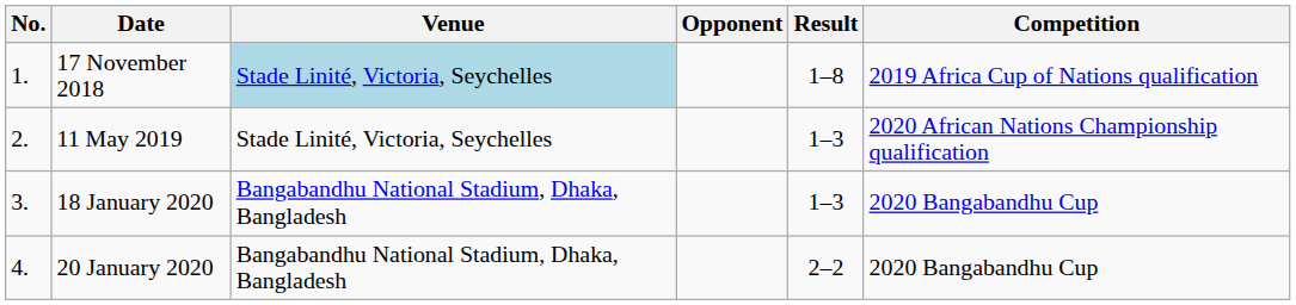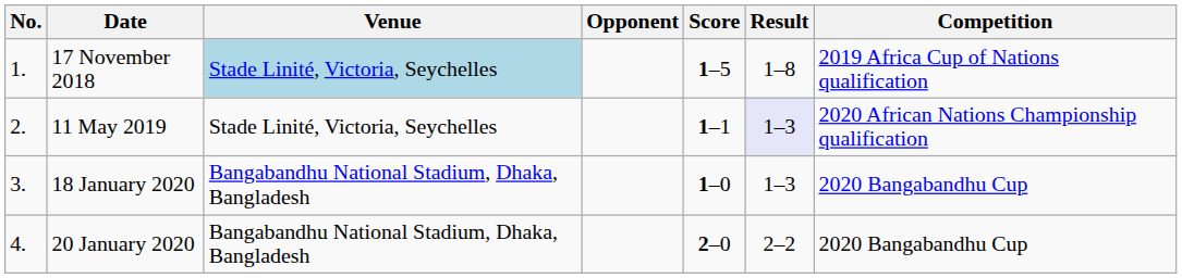+ column: Score | 1–5 | 1–1 | 1–0 | 2–0
11 May 2019 | Result: no background -> lavender background
